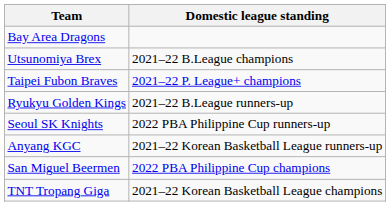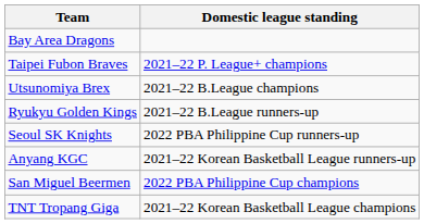rows swapped: Taipei Fubon Braves <-> Utsunomiya Brex
